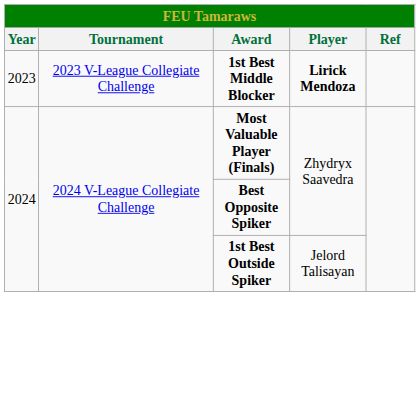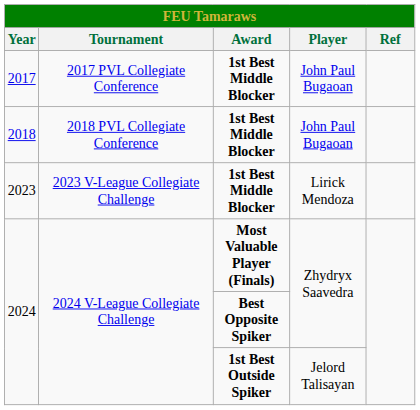+ row: 2017 | 2017 PVL Collegiate Conference | 1st Best Middle Blocker | John Paul Bugaoan
+ row: 2018 | 2018 PVL Collegiate Conference | 1st Best Middle Blocker | John Paul Bugaoan
2023 | Player: bold -> normal
